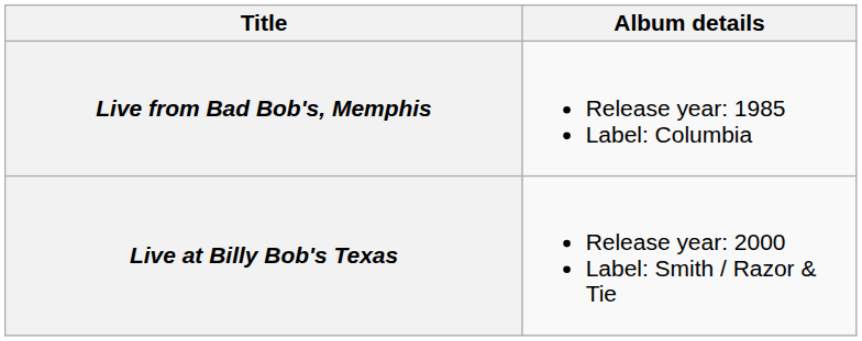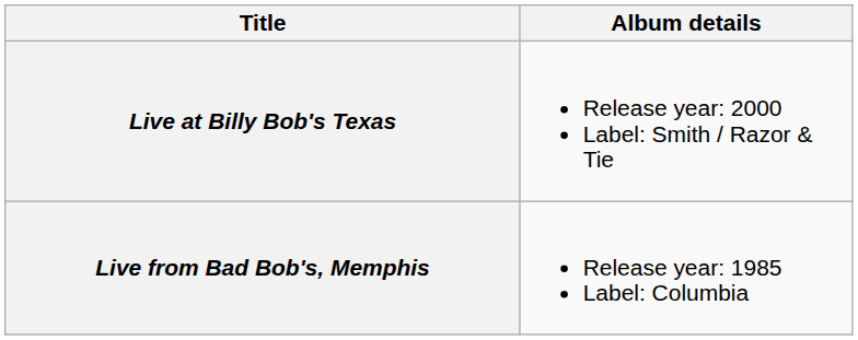rows swapped: Live from Bad Bob's, Memphis <-> Live at Billy Bob's Texas
